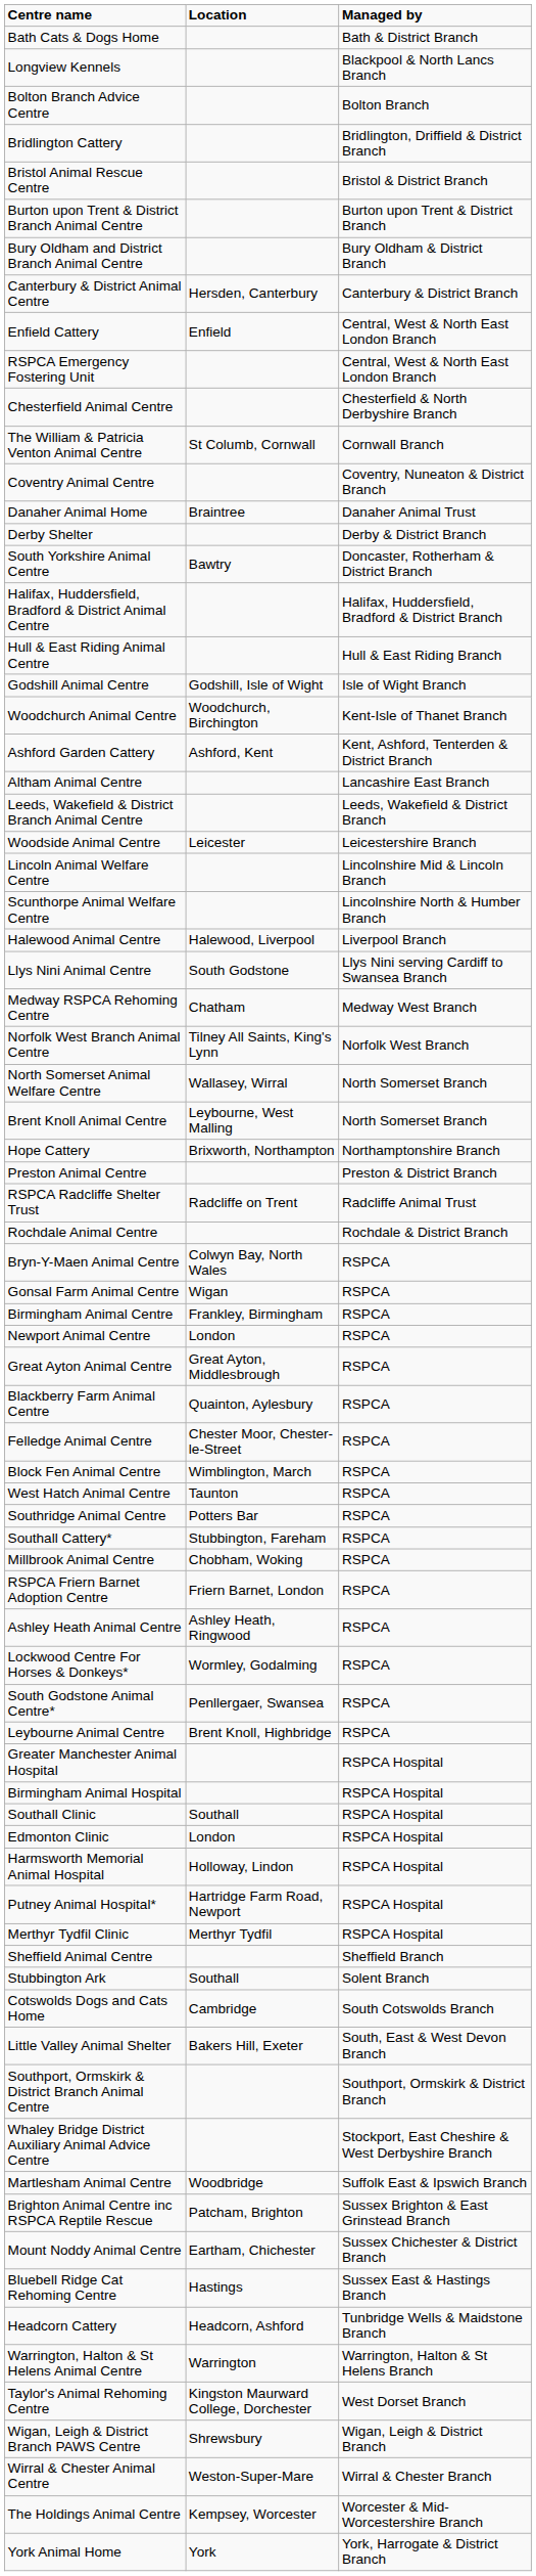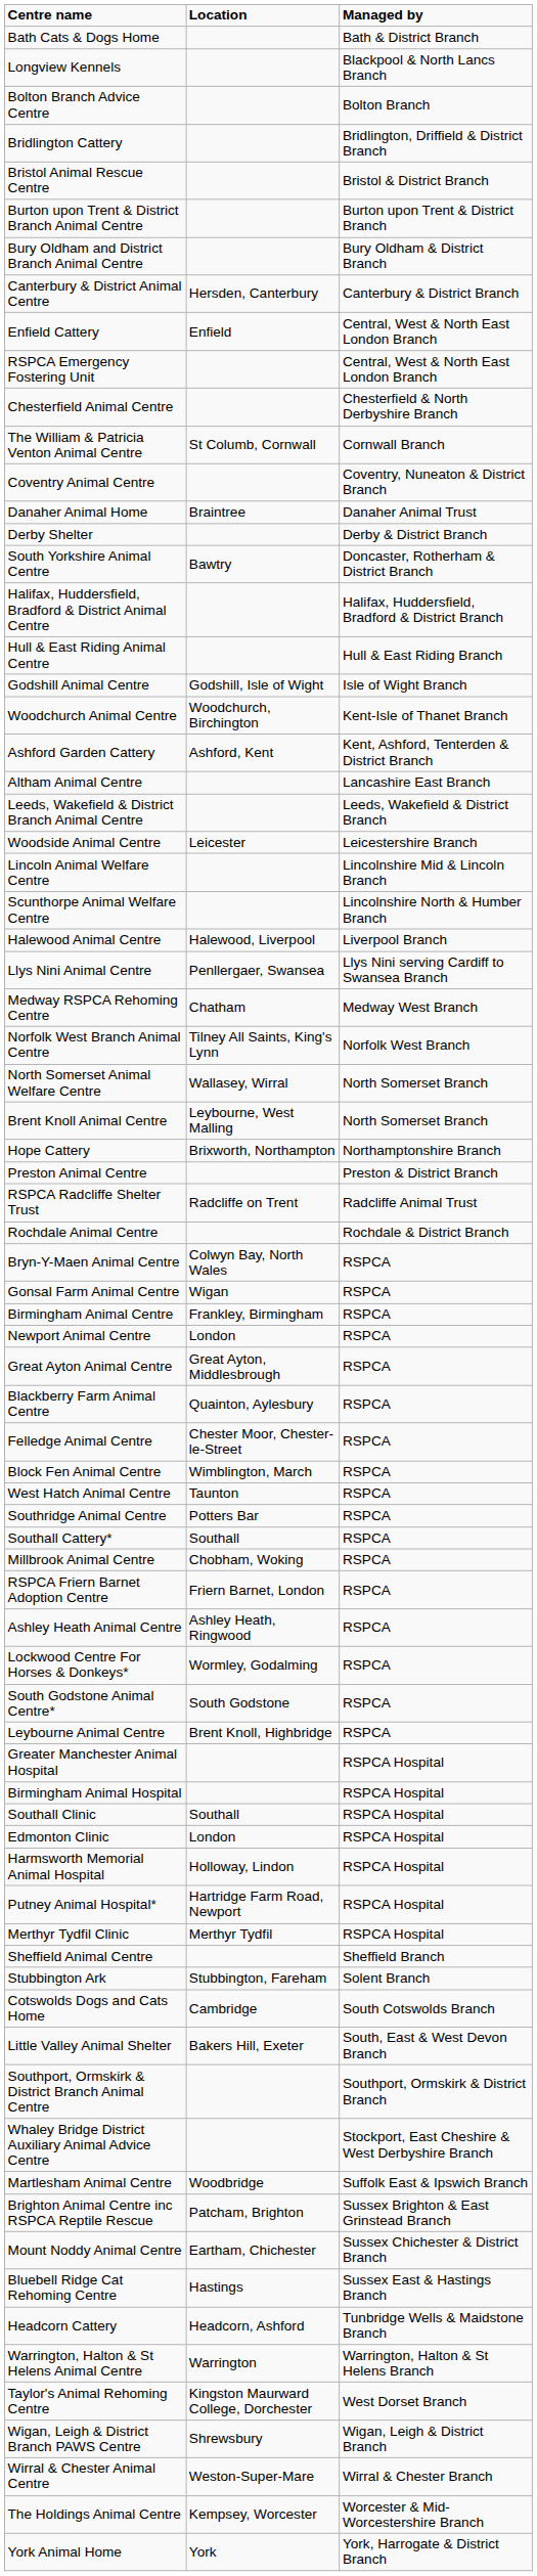Llys Nini Animal Centre | Location: South Godstone -> Penllergaer, Swansea
Southall Cattery* | Location: Stubbington, Fareham -> Southall
South Godstone Animal Centre* | Location: Penllergaer, Swansea -> South Godstone
Stubbington Ark | Location: Southall -> Stubbington, Fareham
